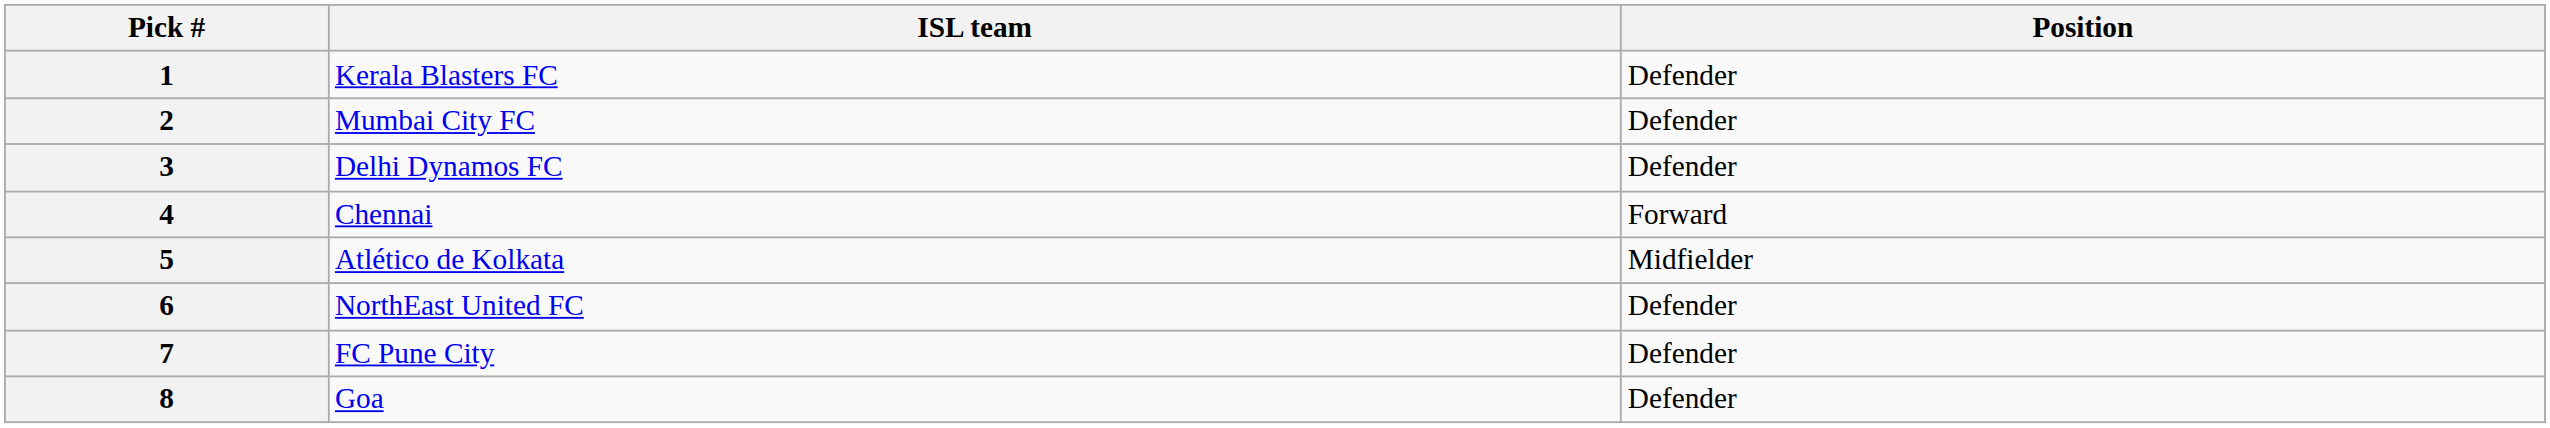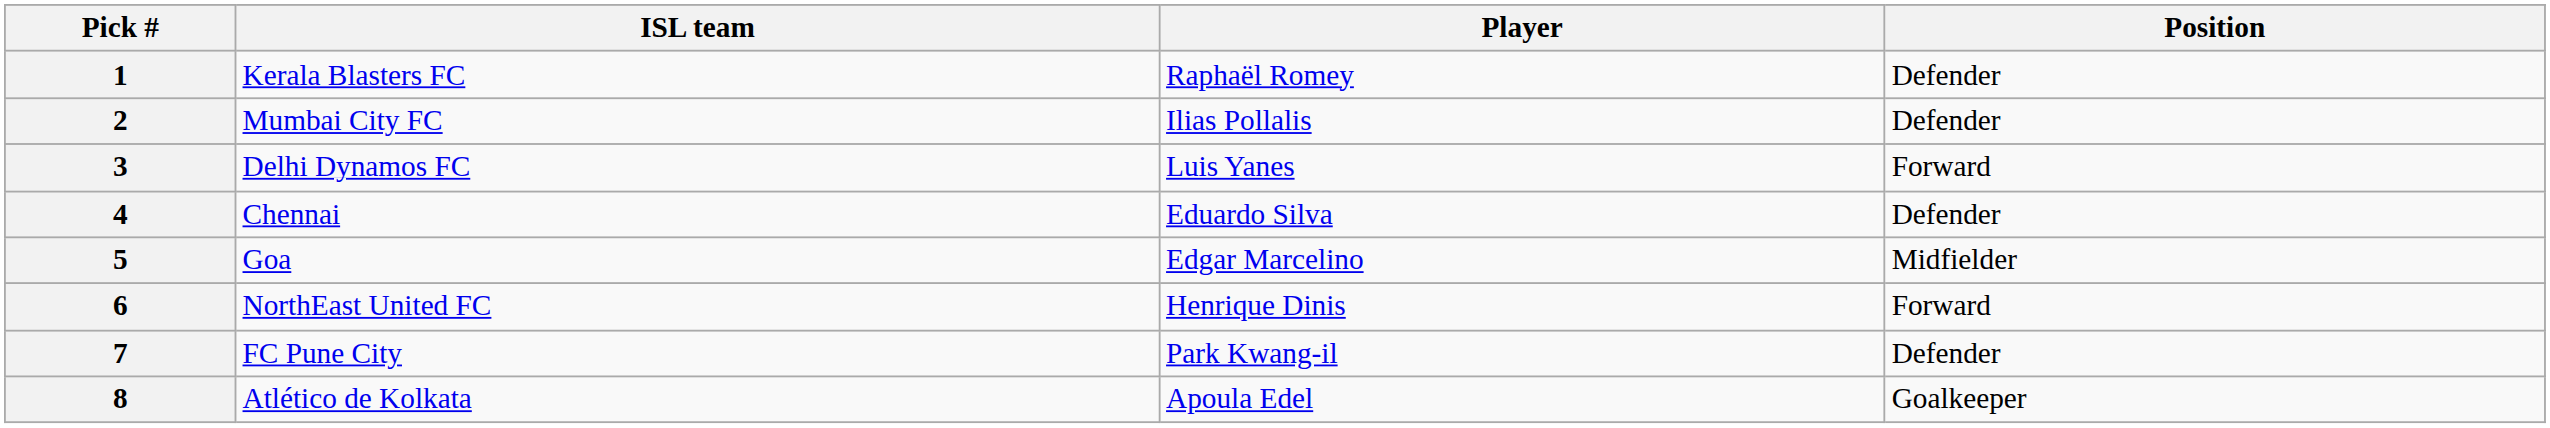+ column: Player | Raphaël Romey | Ilias Pollalis | Luis Yanes | Eduardo Silva | Edgar Marcelino | Henrique Dinis | Park Kwang-il | Apoula Edel
3 | Position: Defender -> Forward
4 | Position: Forward -> Defender
5 | ISL team: Atlético de Kolkata -> Goa
6 | Position: Defender -> Forward
8 | ISL team: Goa -> Atlético de Kolkata
8 | Position: Defender -> Goalkeeper
